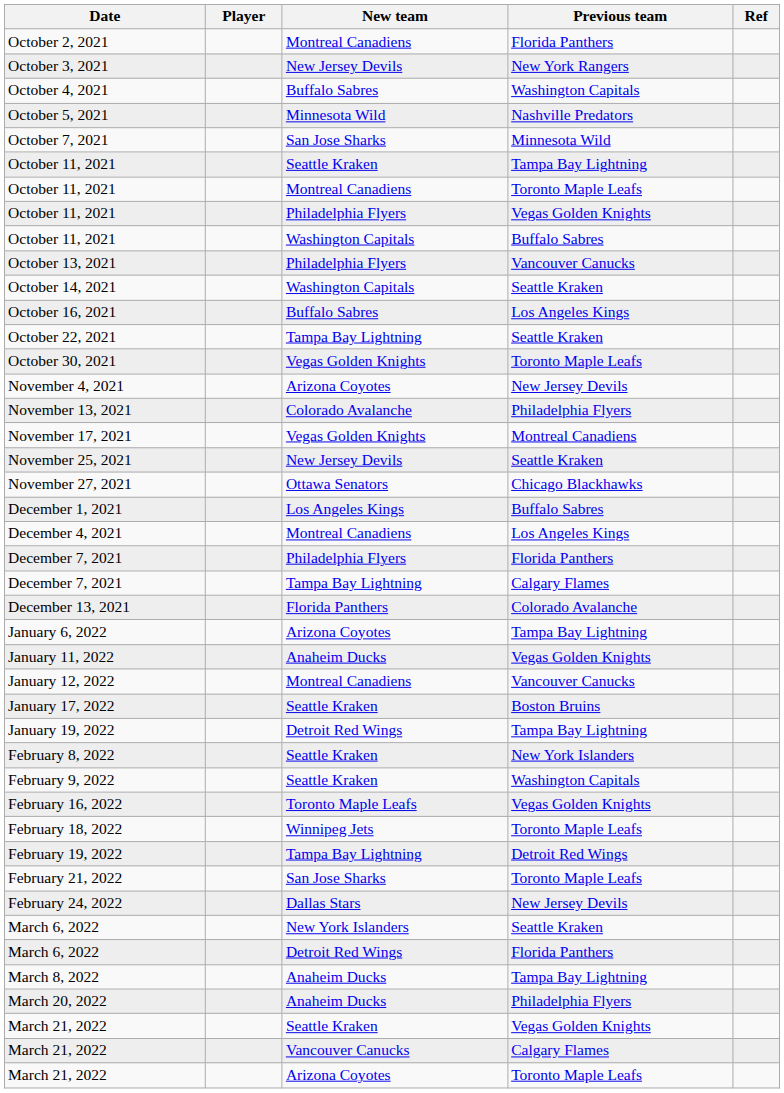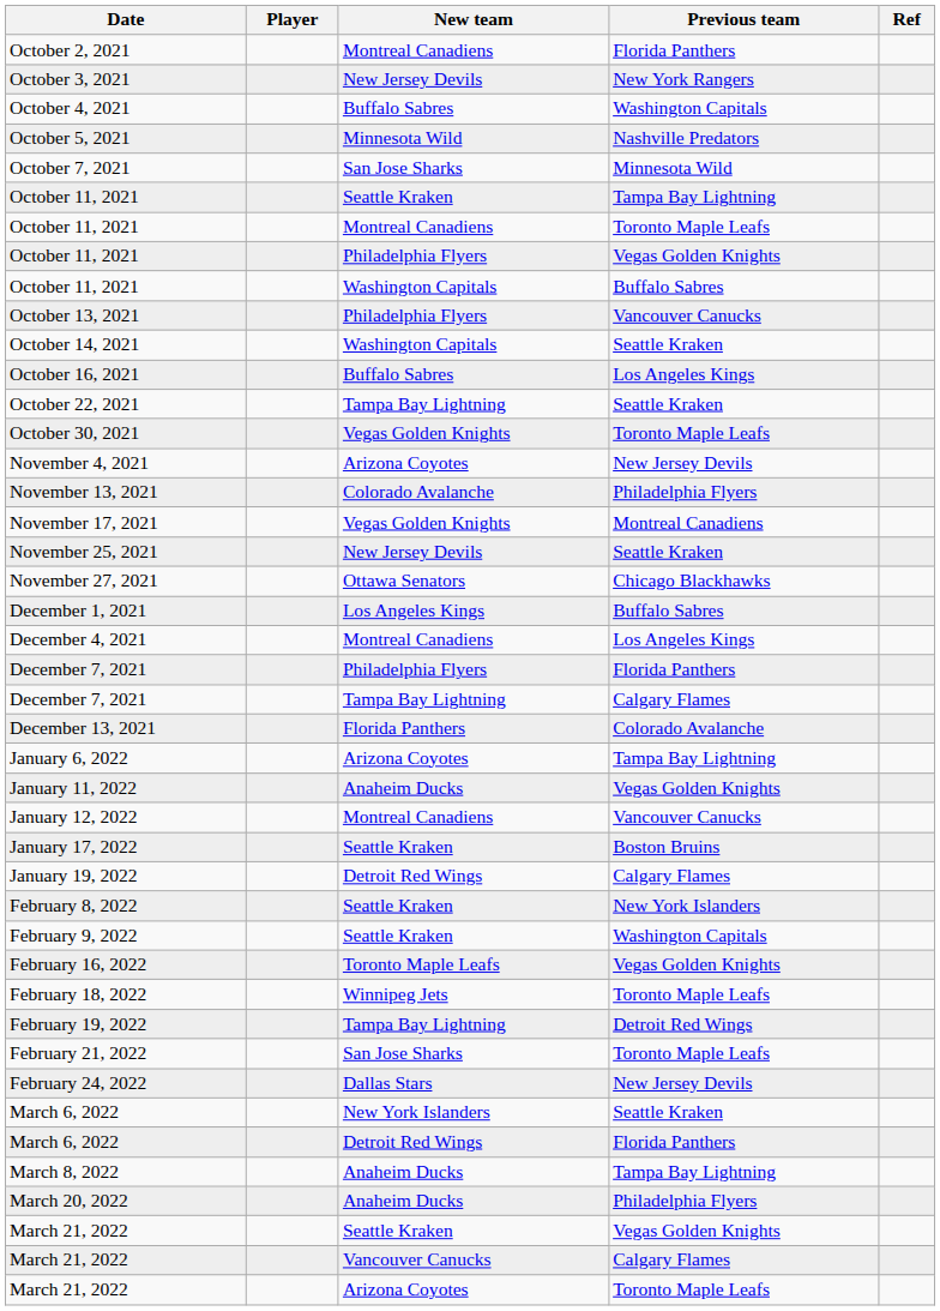January 19, 2022 | Previous team: Tampa Bay Lightning -> Calgary Flames
